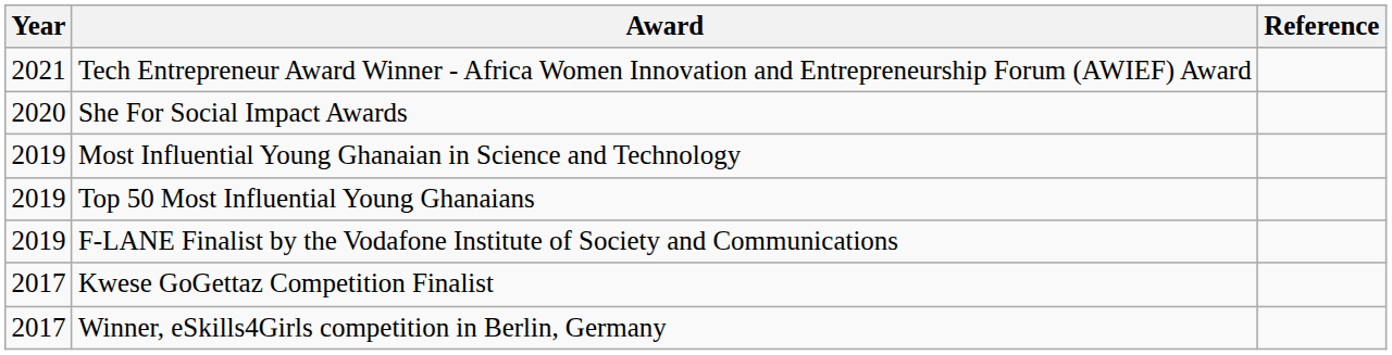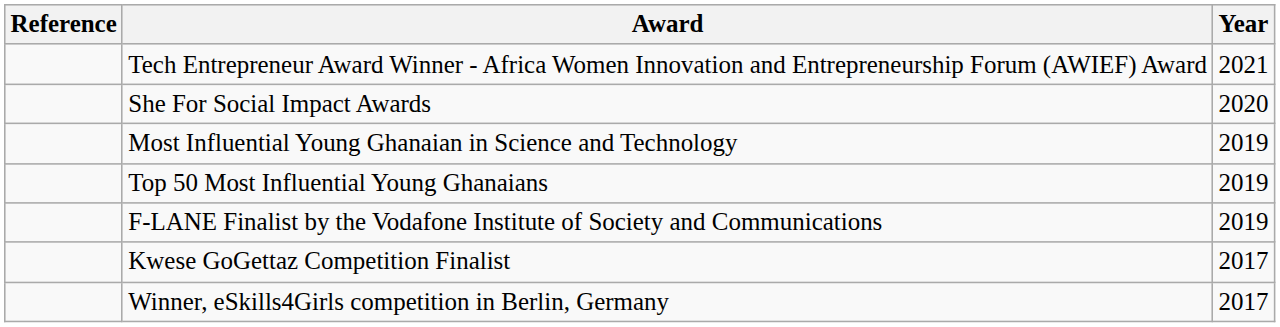columns swapped: Year <-> Reference
